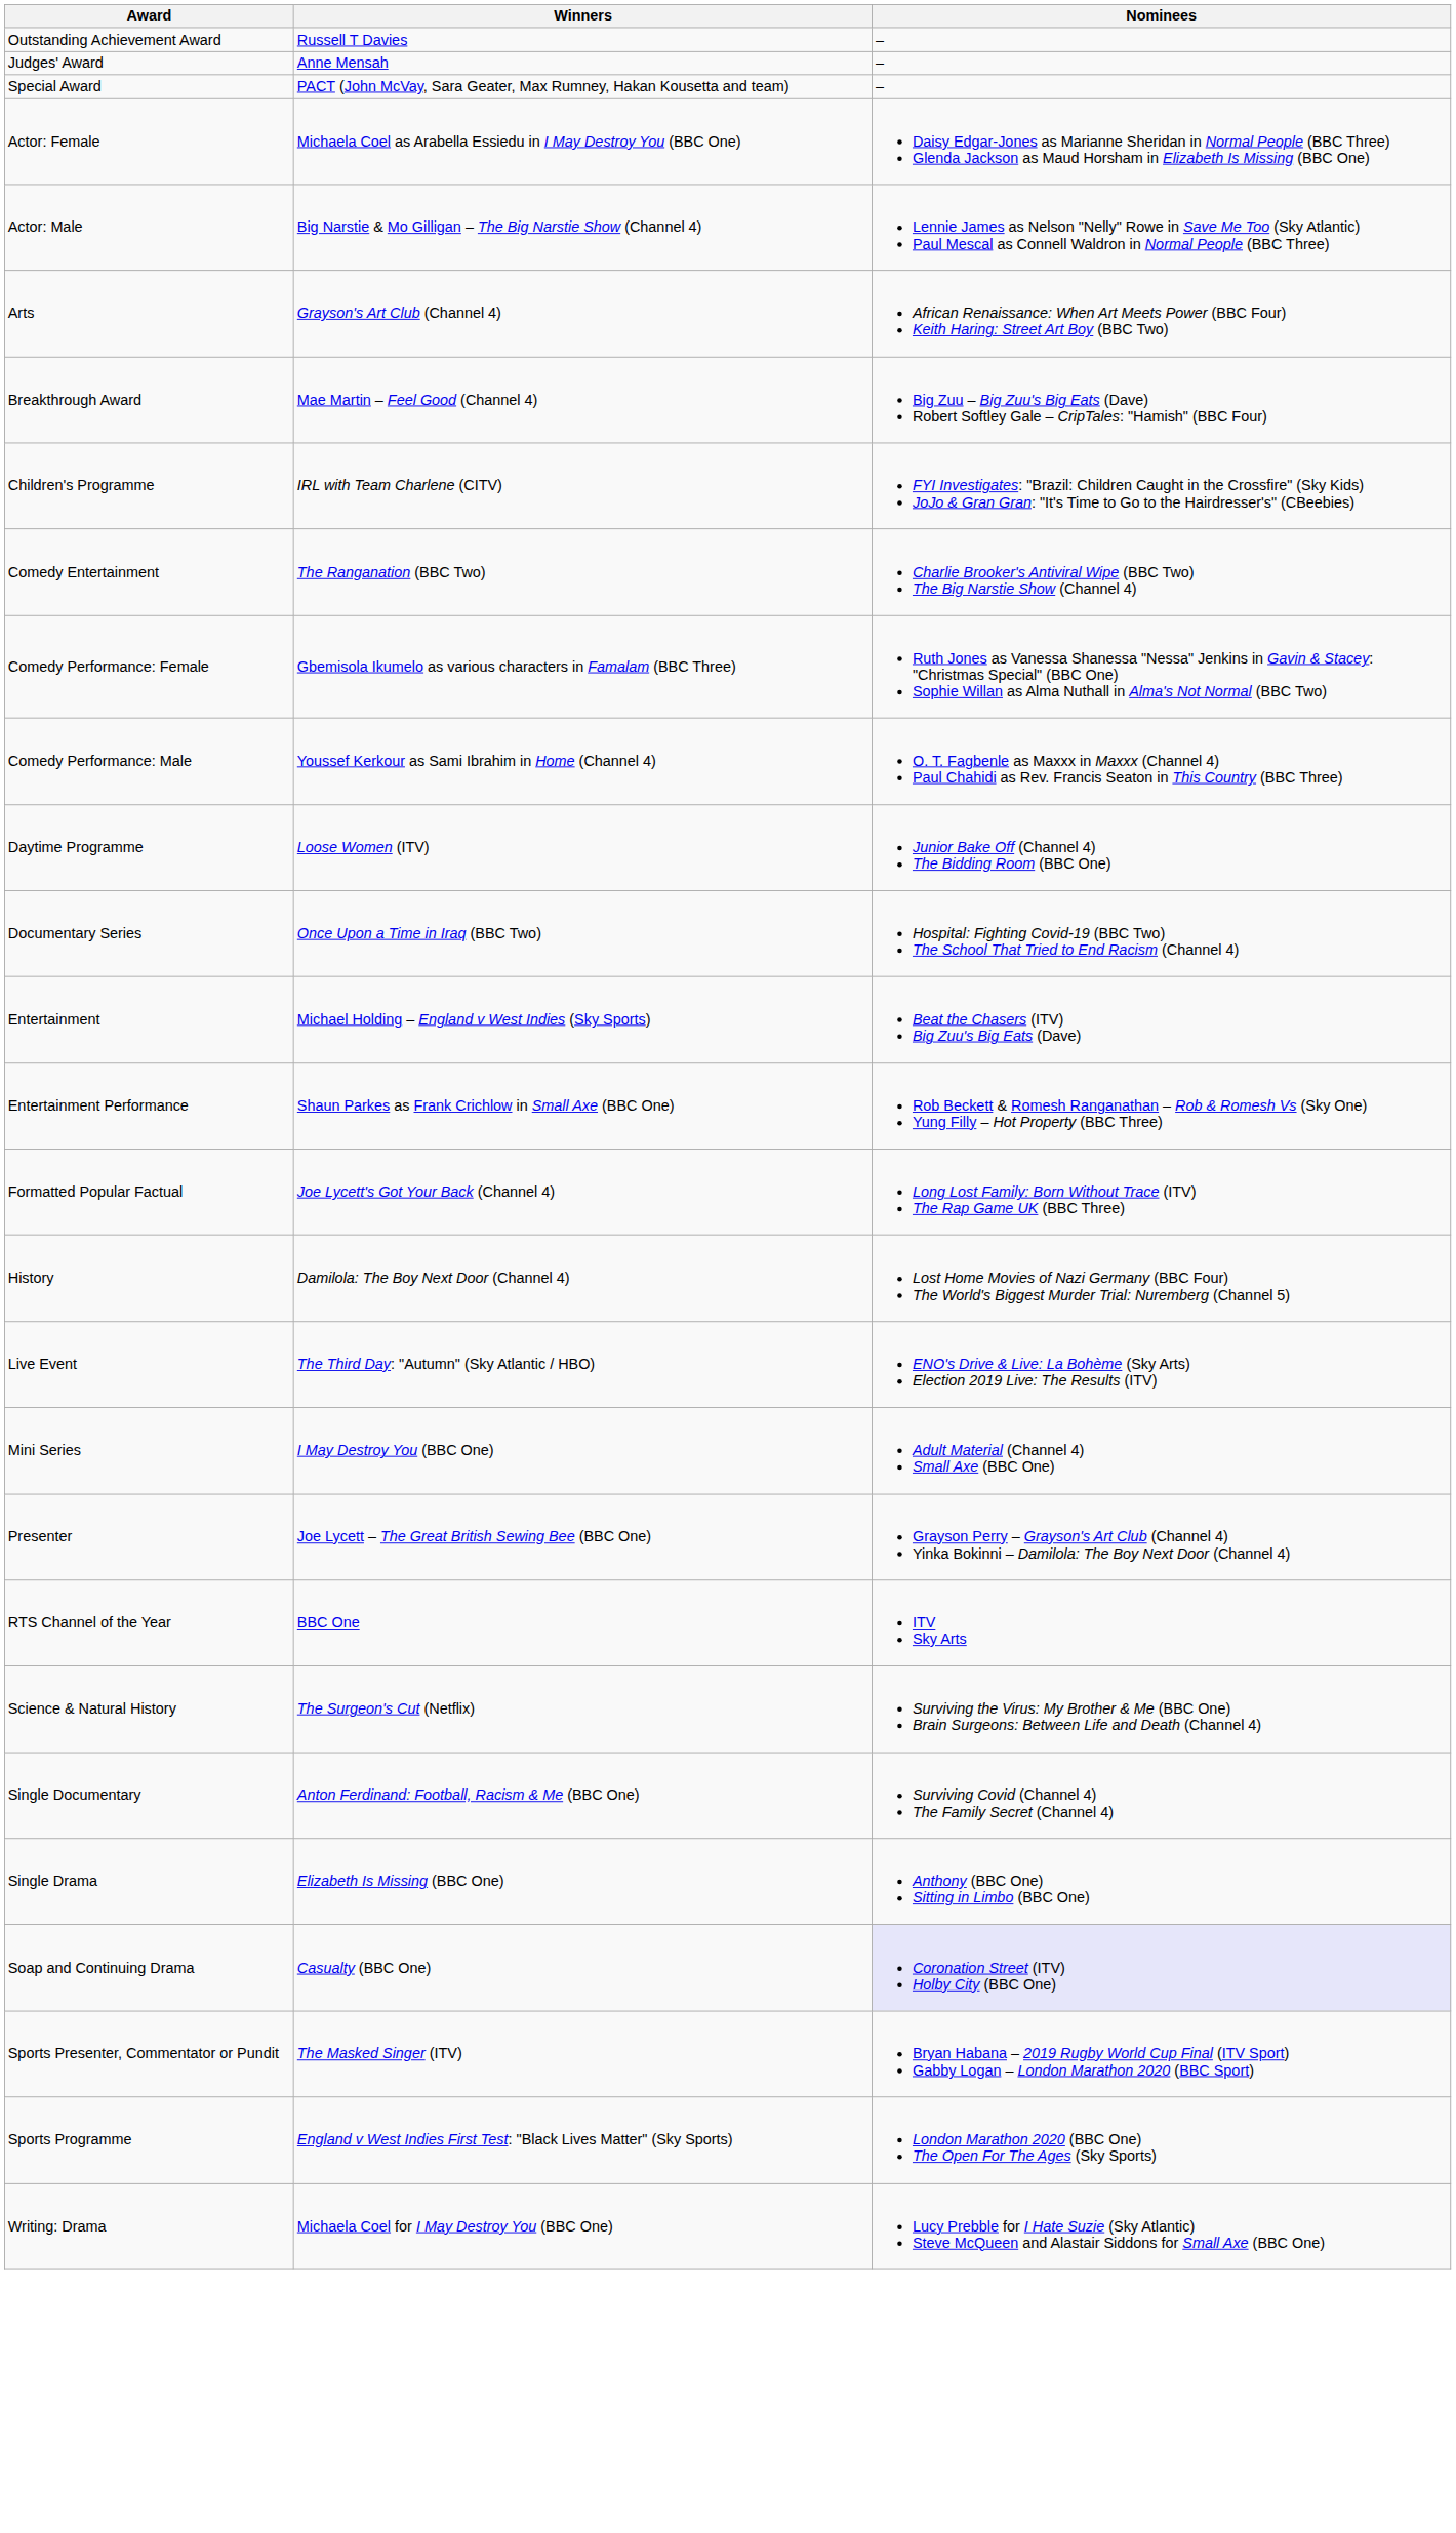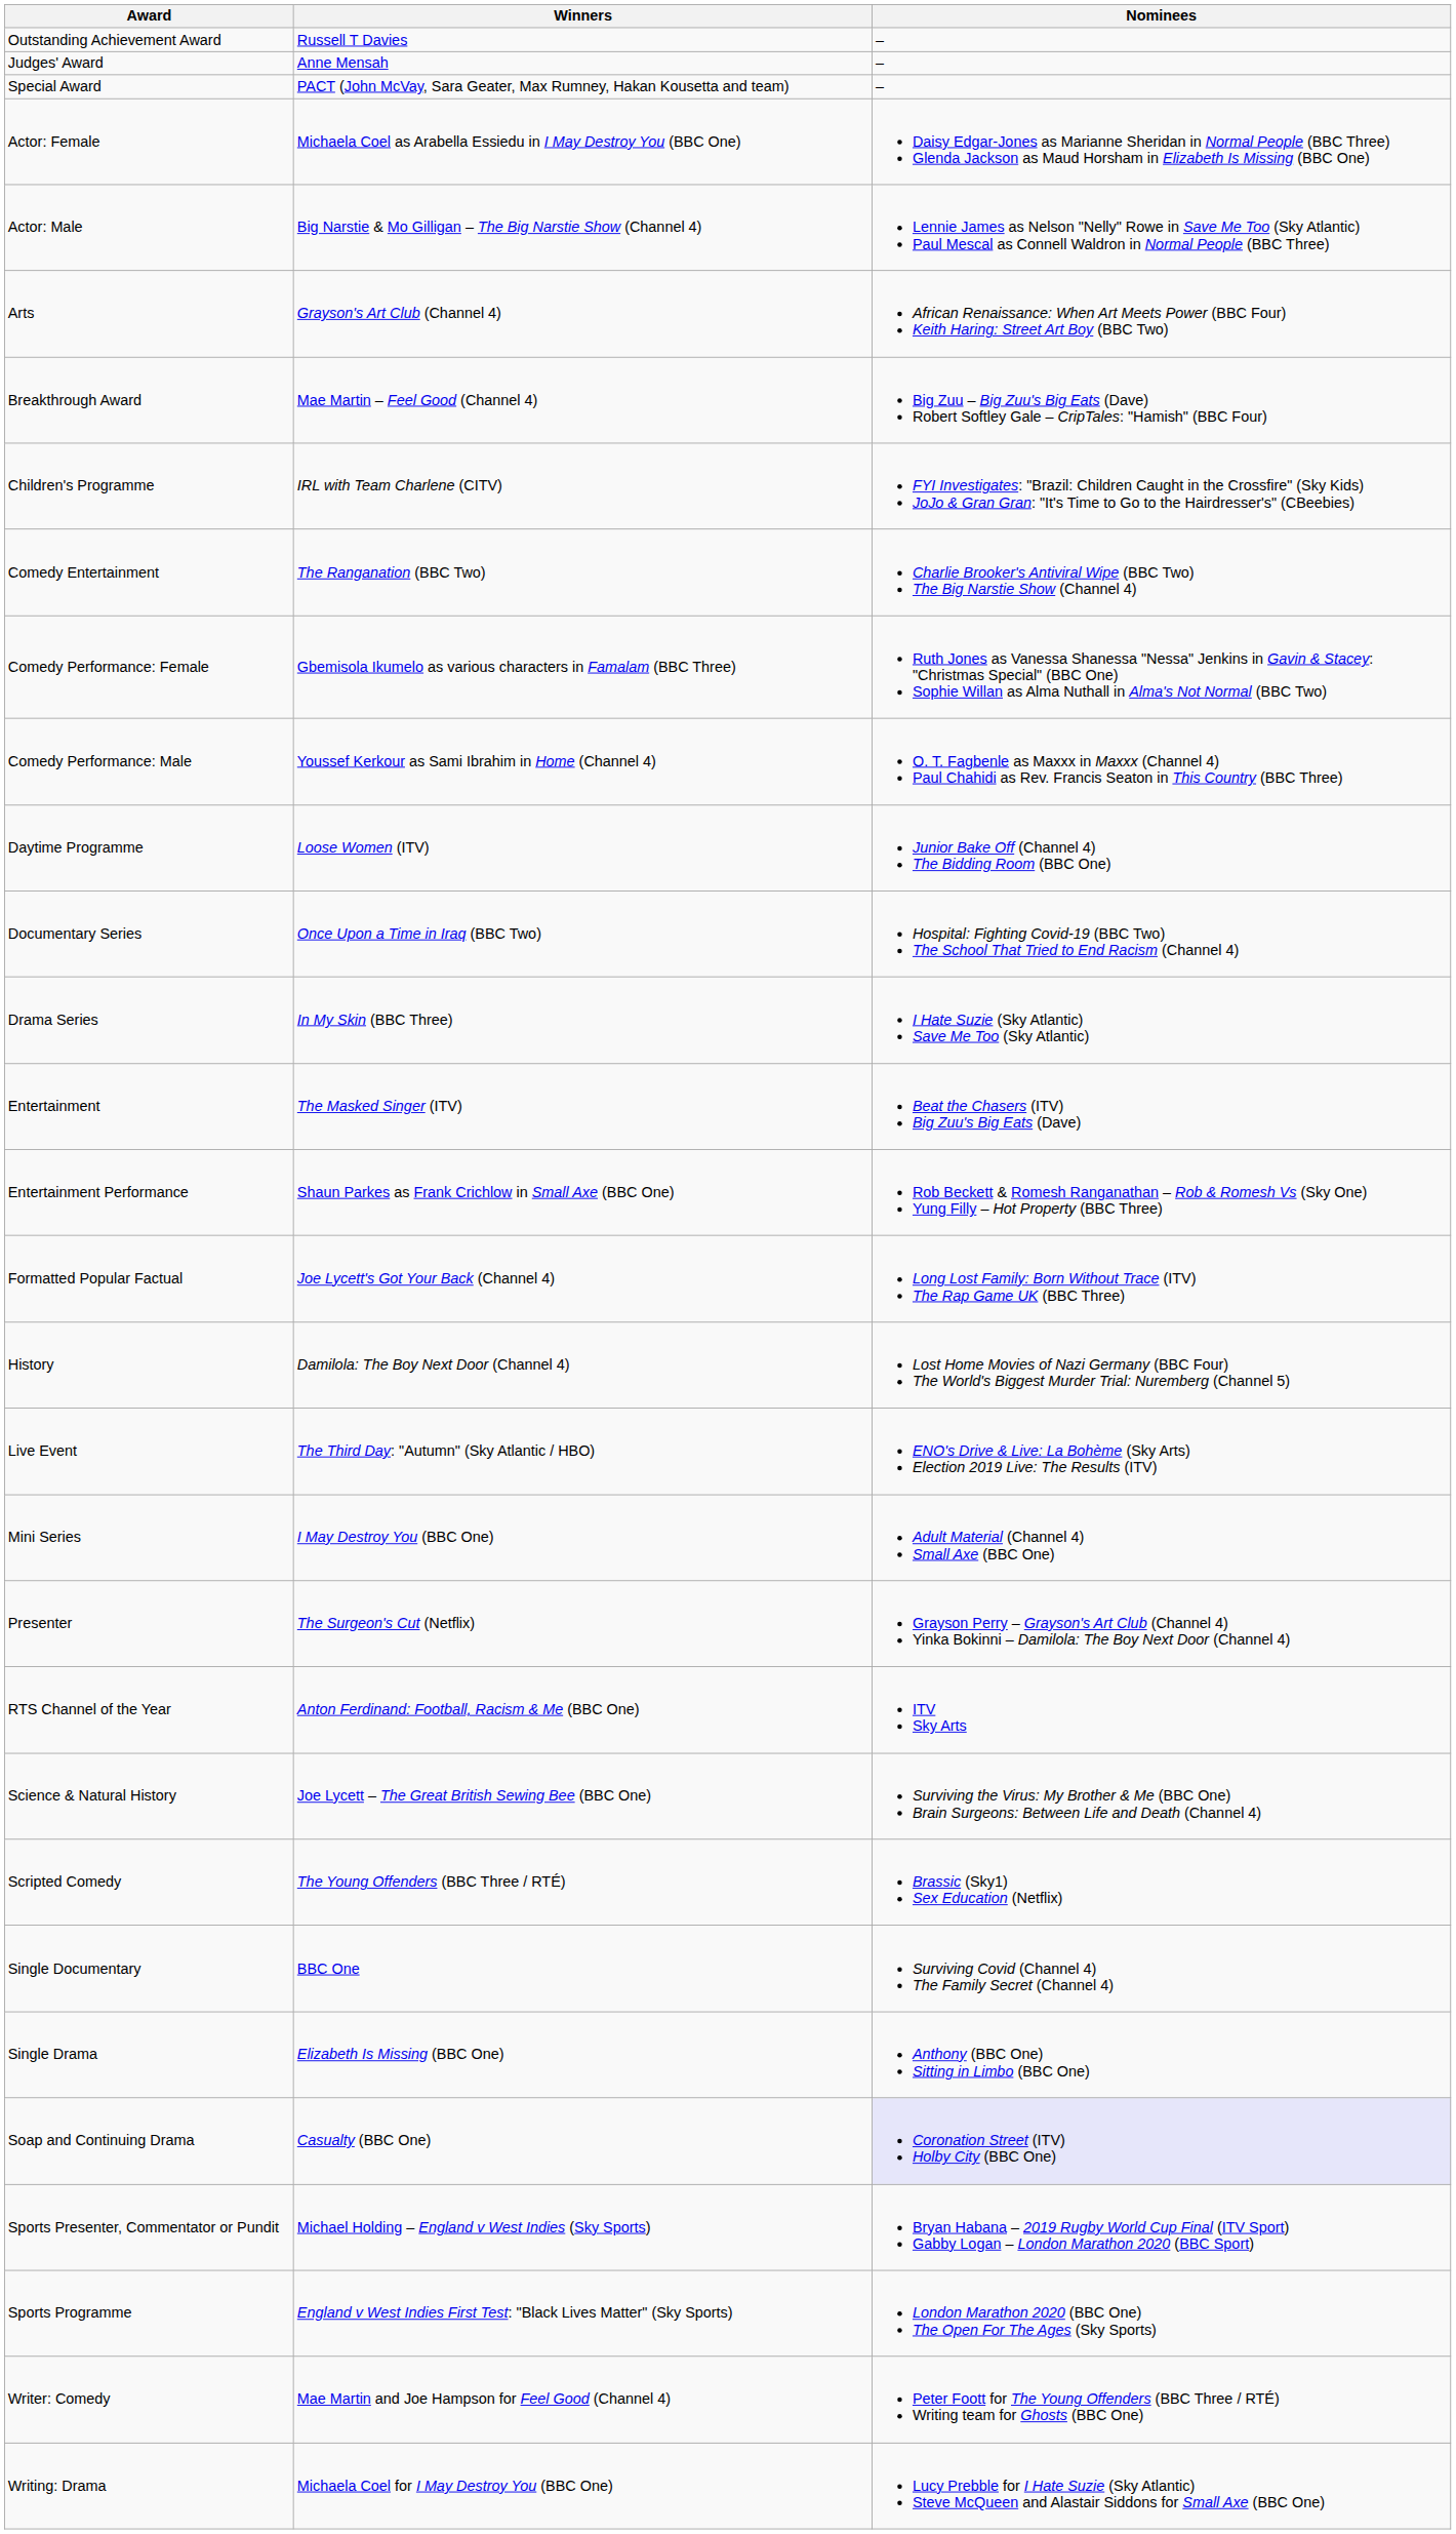+ row: Drama Series | In My Skin (BBC Three) | I Hate Suzie (Sky Atlantic) Save Me Too (Sky Atlantic)
Entertainment | Winners: Michael Holding – England v West Indies (Sky Sports) -> The Masked Singer (ITV)
Presenter | Winners: Joe Lycett – The Great British Sewing Bee (BBC One) -> The Surgeon's Cut (Netflix)
RTS Channel of the Year | Winners: BBC One -> Anton Ferdinand: Football, Racism & Me (BBC One)
Science & Natural History | Winners: The Surgeon's Cut (Netflix) -> Joe Lycett – The Great British Sewing Bee (BBC One)
+ row: Scripted Comedy | The Young Offenders (BBC Three / RTÉ) | Brassic (Sky1) Sex Education (Netflix)
Single Documentary | Winners: Anton Ferdinand: Football, Racism & Me (BBC One) -> BBC One
Sports Presenter, Commentator or Pundit | Winners: The Masked Singer (ITV) -> Michael Holding – England v West Indies (Sky Sports)
+ row: Writer: Comedy | Mae Martin and Joe Hampson for Feel Good (Channel 4) | Peter Foott for The Young Offenders (BBC Three / RTÉ) Writing team for Ghosts (BBC One)
